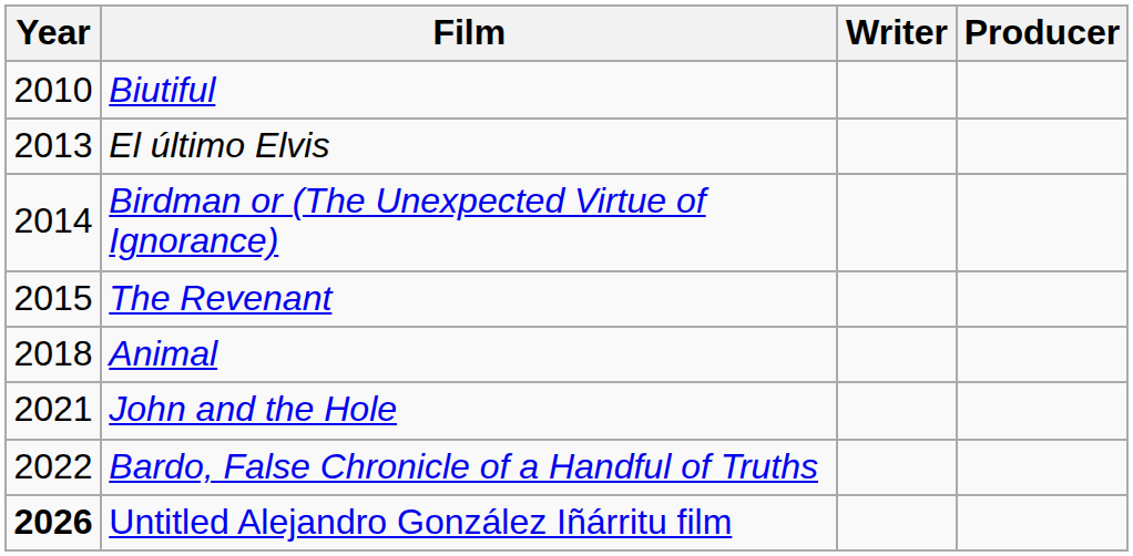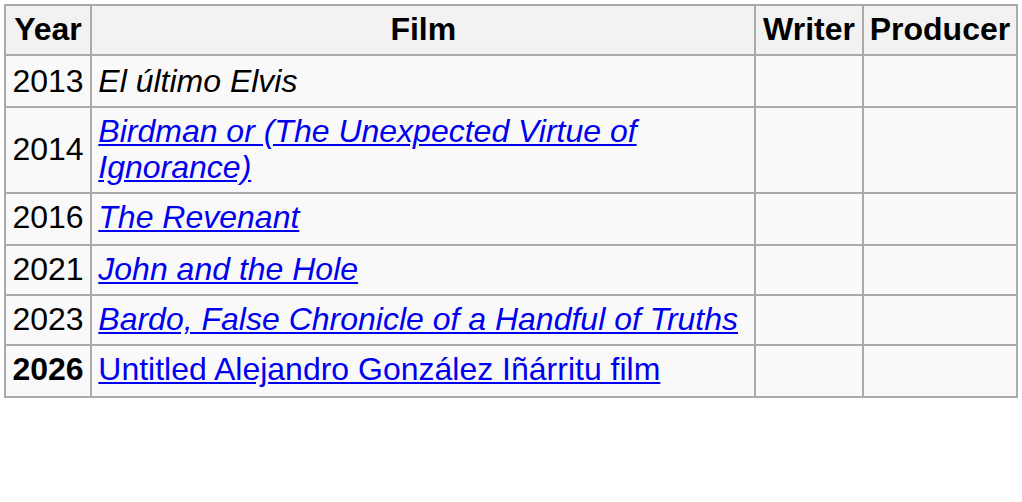- row: 2010 | Biutiful
The Revenant | Year: 2015 -> 2016
- row: 2018 | Animal
Bardo, False Chronicle of a Handful of Truths | Year: 2022 -> 2023
